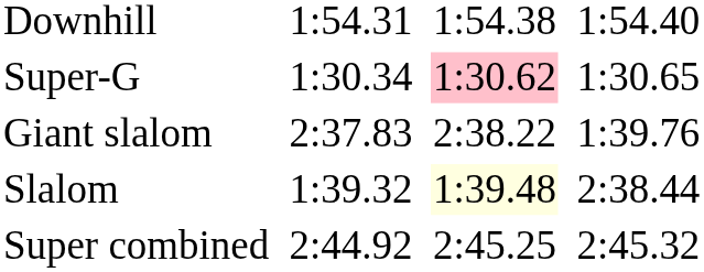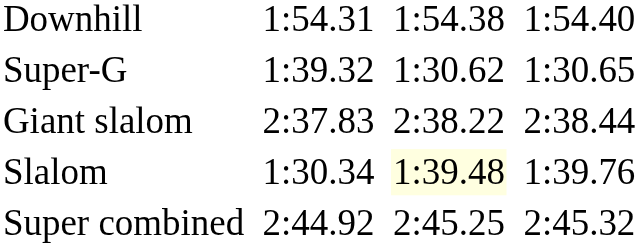Super-G | column 3: 1:30.34 -> 1:39.32
Super-G | column 5: pink background -> no background
Giant slalom | column 7: 1:39.76 -> 2:38.44
Slalom | column 3: 1:39.32 -> 1:30.34
Slalom | column 7: 2:38.44 -> 1:39.76
